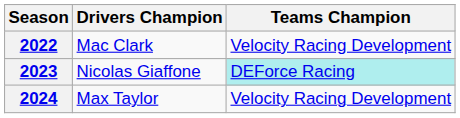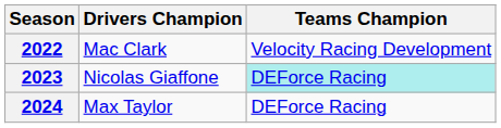2024 | Teams Champion: Velocity Racing Development -> DEForce Racing
